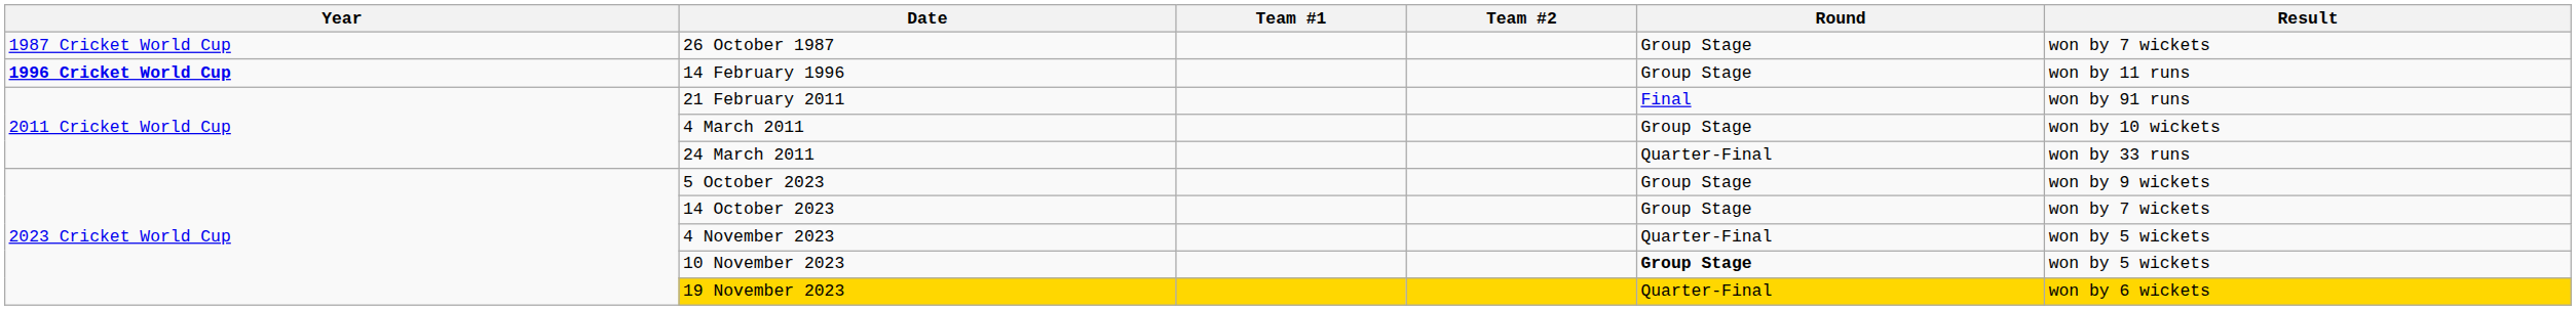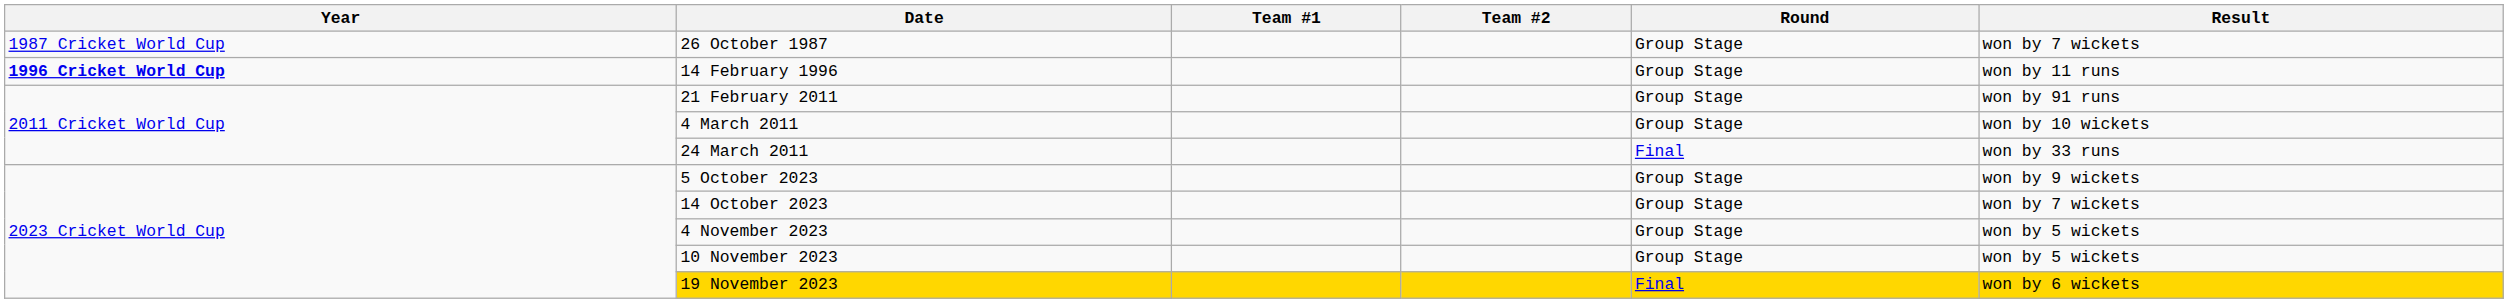21 February 2011 | Round: Final -> Group Stage
24 March 2011 | Round: Quarter-Final -> Final
4 November 2023 | Round: Quarter-Final -> Group Stage
10 November 2023 | Round: bold -> normal
19 November 2023 | Round: Quarter-Final -> Final
